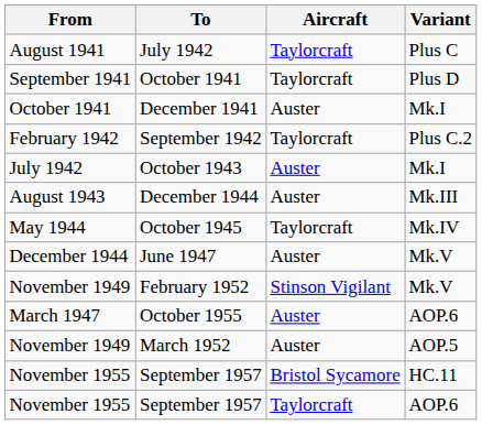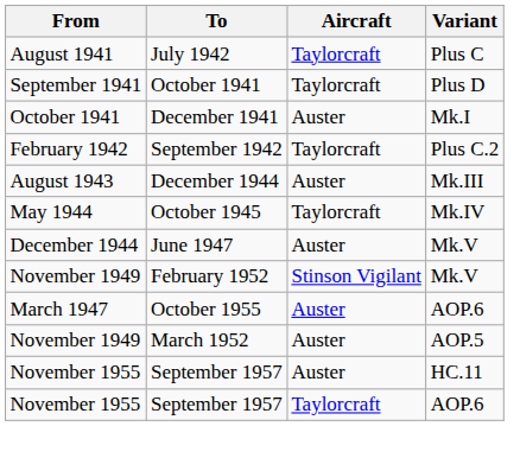- row: July 1942 | October 1943 | Auster | Mk.I
September 1957 / HC.11 | Aircraft: Bristol Sycamore -> Auster
